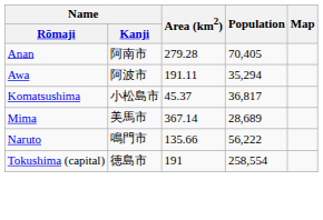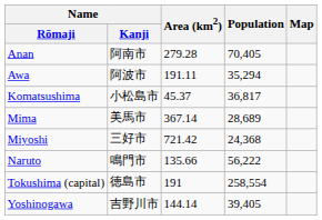+ row: Miyoshi | 三好市 | 721.42 | 24,368
+ row: Yoshinogawa | 吉野川市 | 144.14 | 39,405
